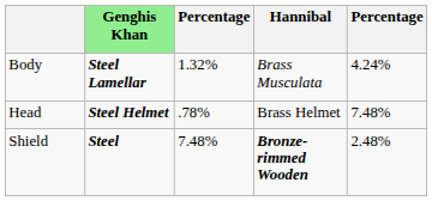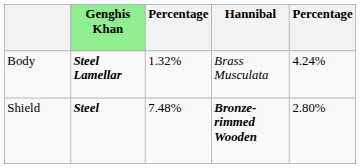- row: Head | Steel Helmet | .78% | Brass Helmet | 7.48%
Shield | column 5: 2.48% -> 2.80%
